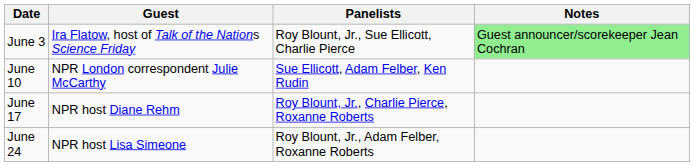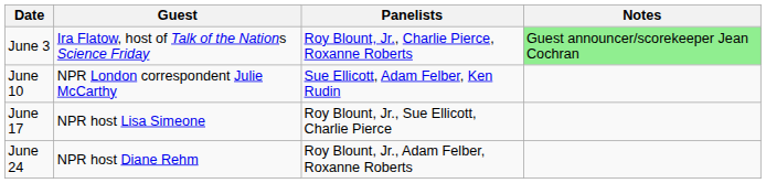June 3 | Panelists: Roy Blount, Jr., Sue Ellicott, Charlie Pierce -> Roy Blount, Jr., Charlie Pierce, Roxanne Roberts
June 17 | Guest: NPR host Diane Rehm -> NPR host Lisa Simeone
June 17 | Panelists: Roy Blount, Jr., Charlie Pierce, Roxanne Roberts -> Roy Blount, Jr., Sue Ellicott, Charlie Pierce
June 24 | Guest: NPR host Lisa Simeone -> NPR host Diane Rehm
